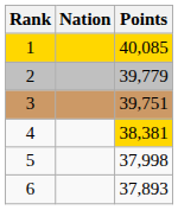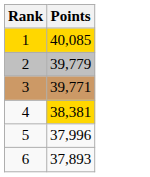- column: Nation
3 | Points: 39,751 -> 39,771
5 | Points: 37,998 -> 37,996
